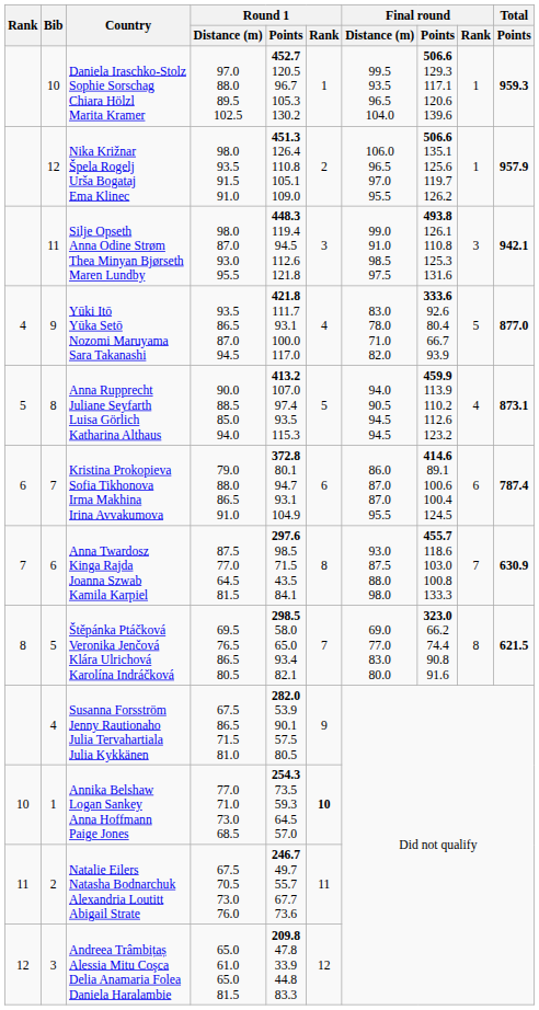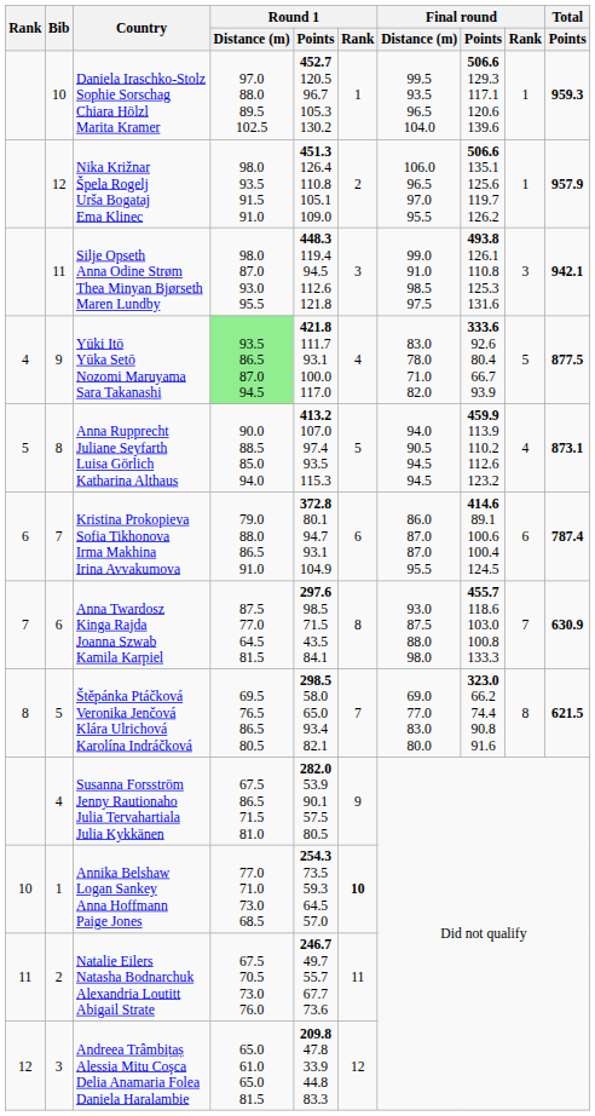Yūki Itō Yūka Setō Nozomi Maruyama Sara Takanashi | Round 1 / Distance (m): no background -> lightgreen background
Yūki Itō Yūka Setō Nozomi Maruyama Sara Takanashi | Total / Points: 877.0 -> 877.5
